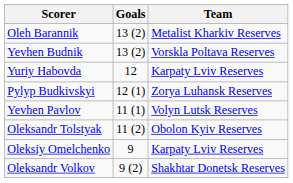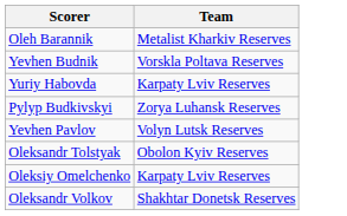- column: Goals | 13 (2) | 13 (2) | 12 | 12 (1) | 11 (1) | 11 (2) | 9 | 9 (2)
